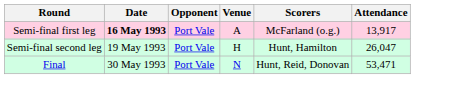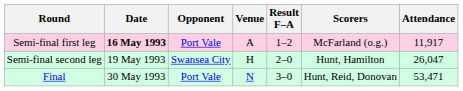+ column: Result F–A | 1–2 | 2–0 | 3–0
Semi-final first leg | Attendance: 13,917 -> 11,917
Semi-final second leg | Opponent: Port Vale -> Swansea City
